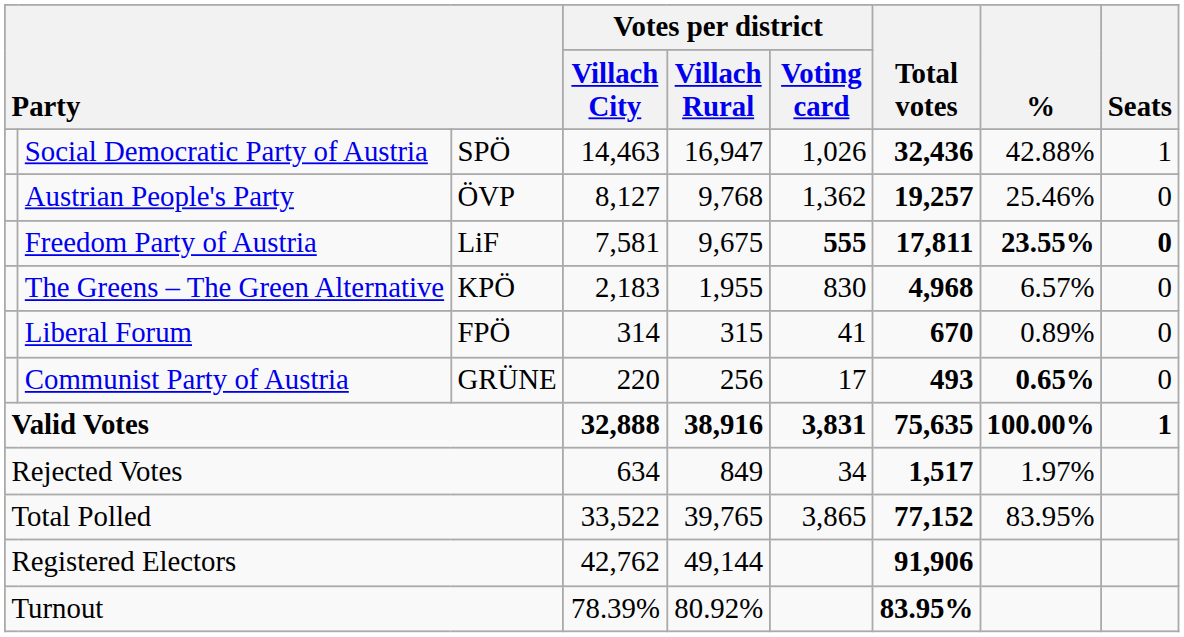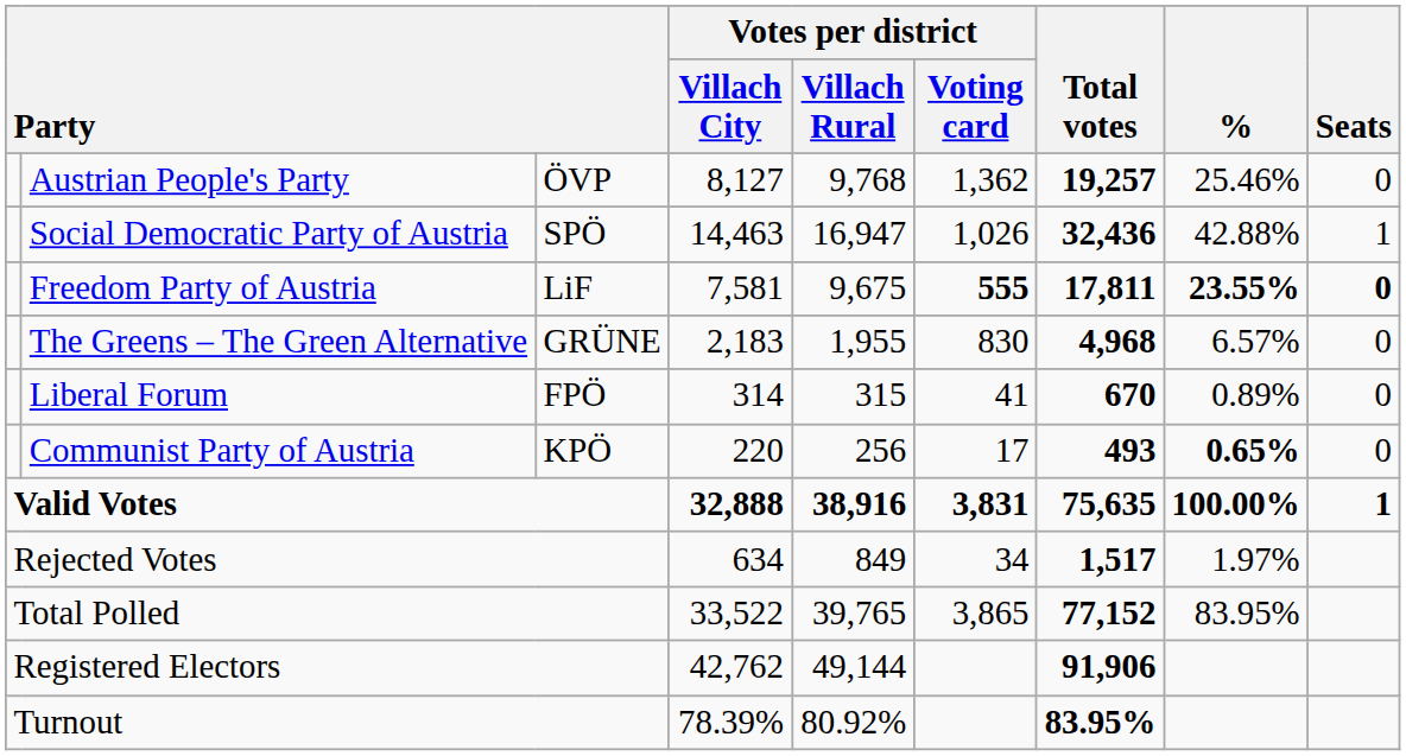rows swapped: Social Democratic Party of Austria <-> Austrian People's Party
The Greens – The Green Alternative | column 3: KPÖ -> GRÜNE
Communist Party of Austria | column 3: GRÜNE -> KPÖ
